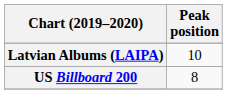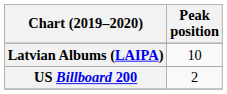US Billboard 200 | Peak position: 8 -> 2
